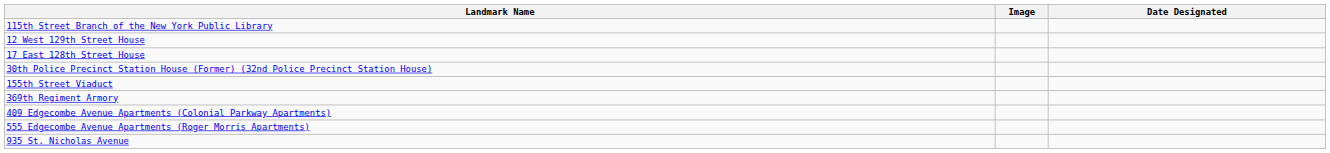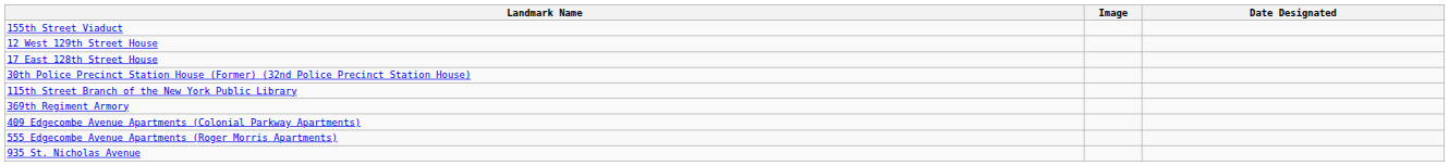rows swapped: 115th Street Branch of the New York Public Library <-> 155th Street Viaduct
